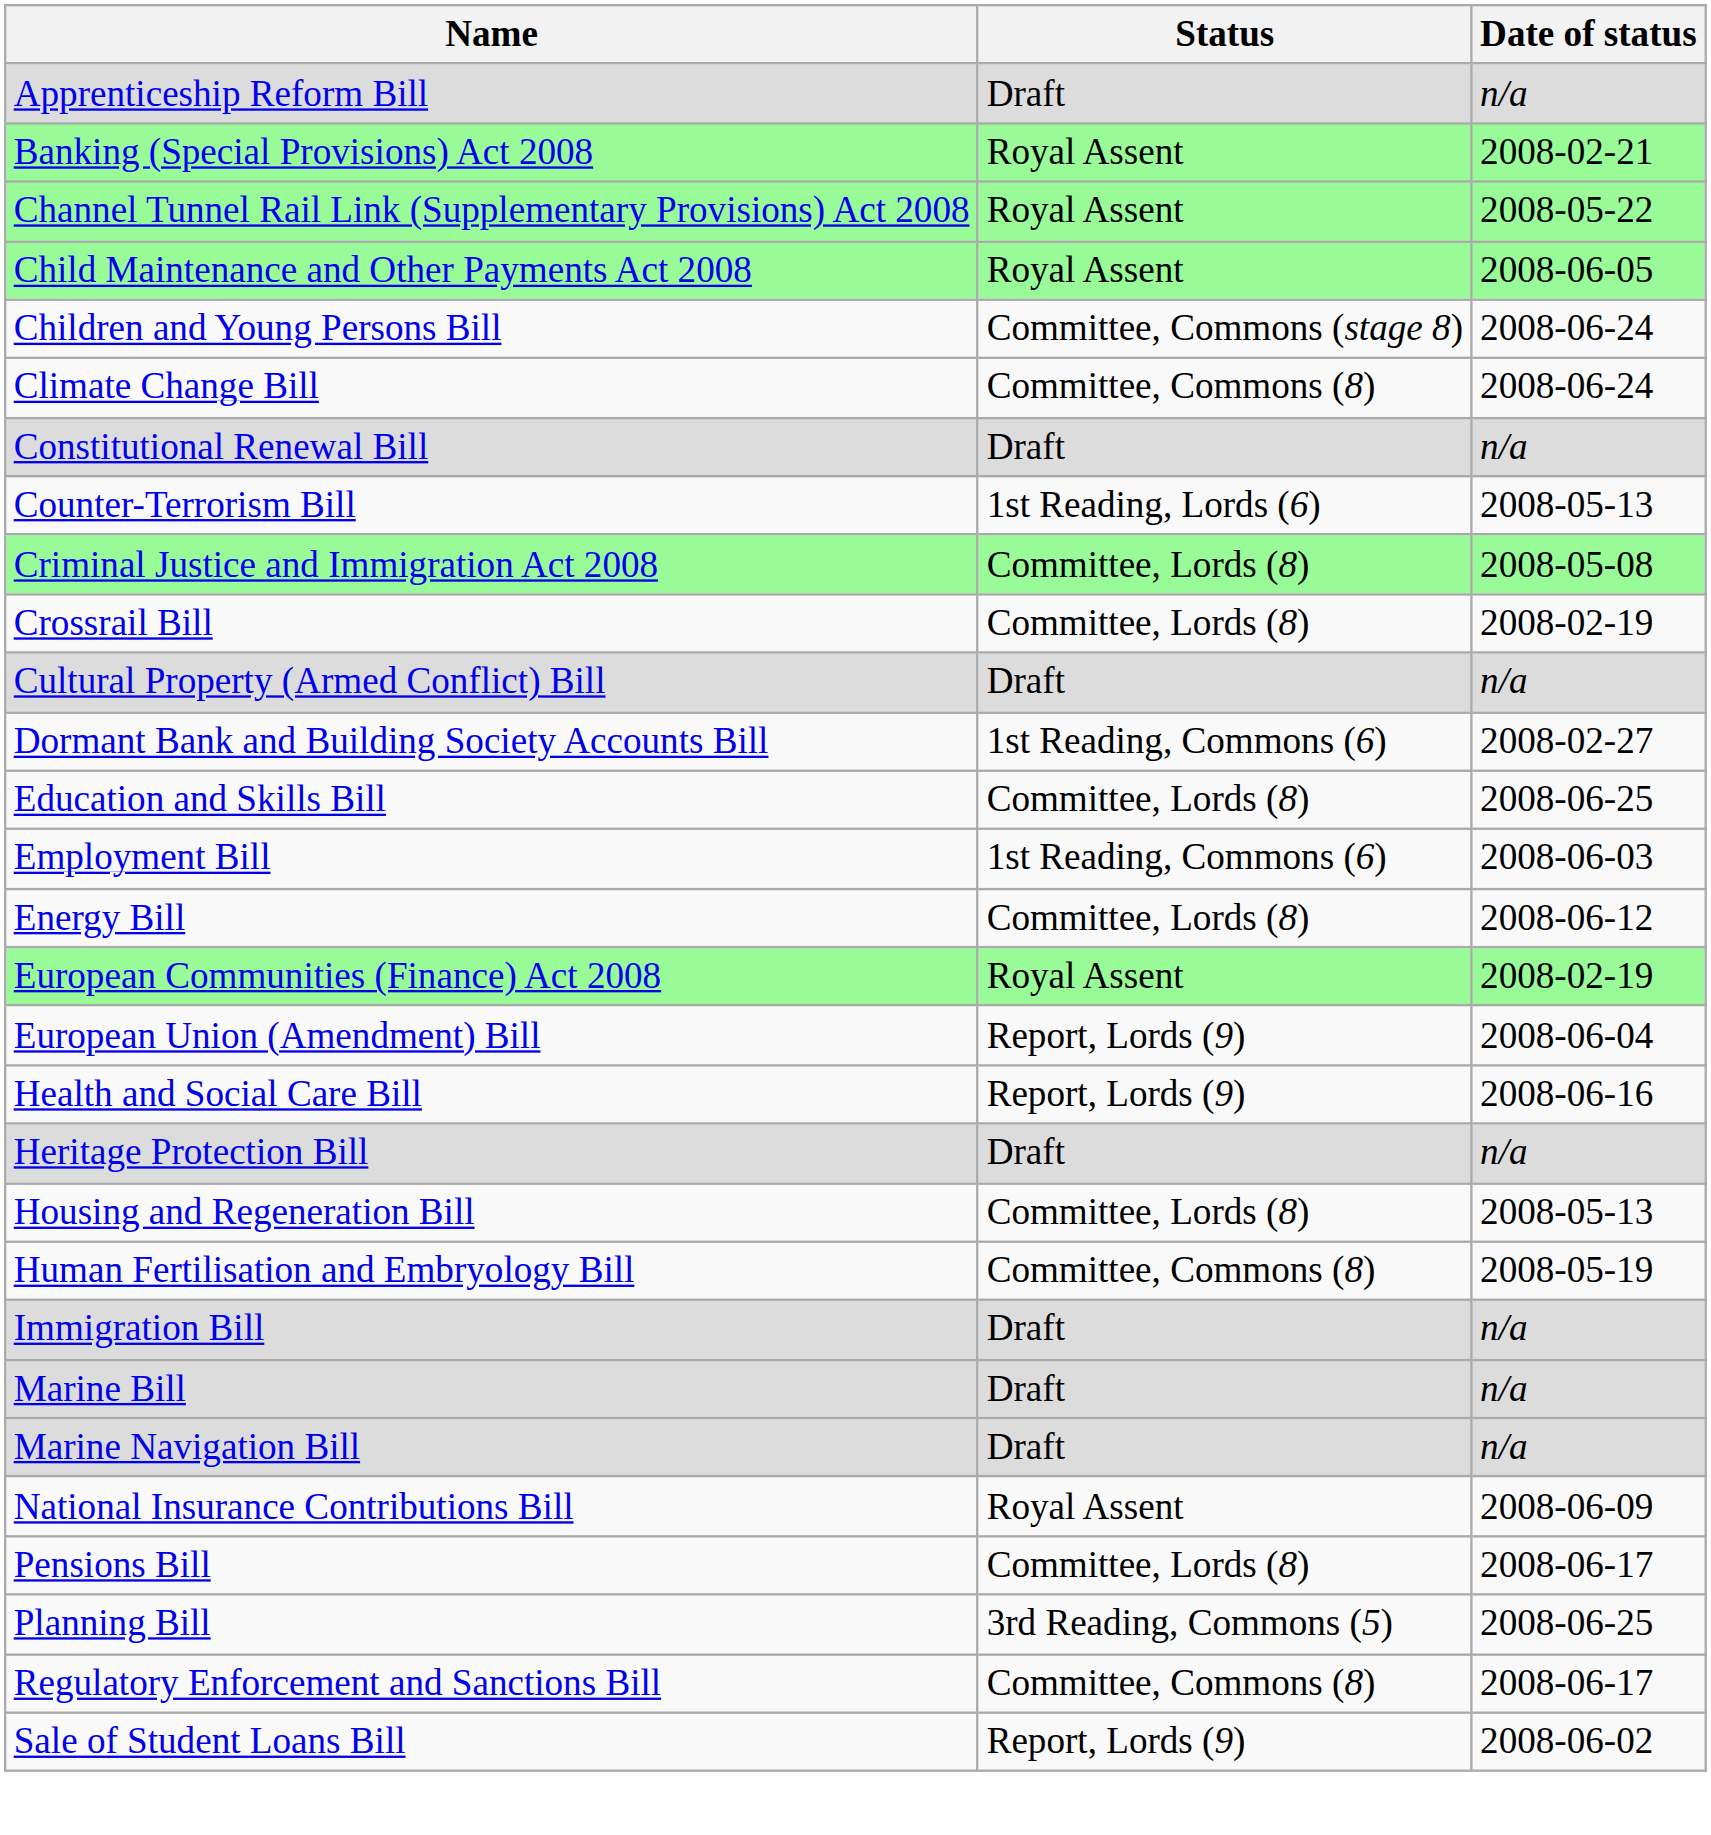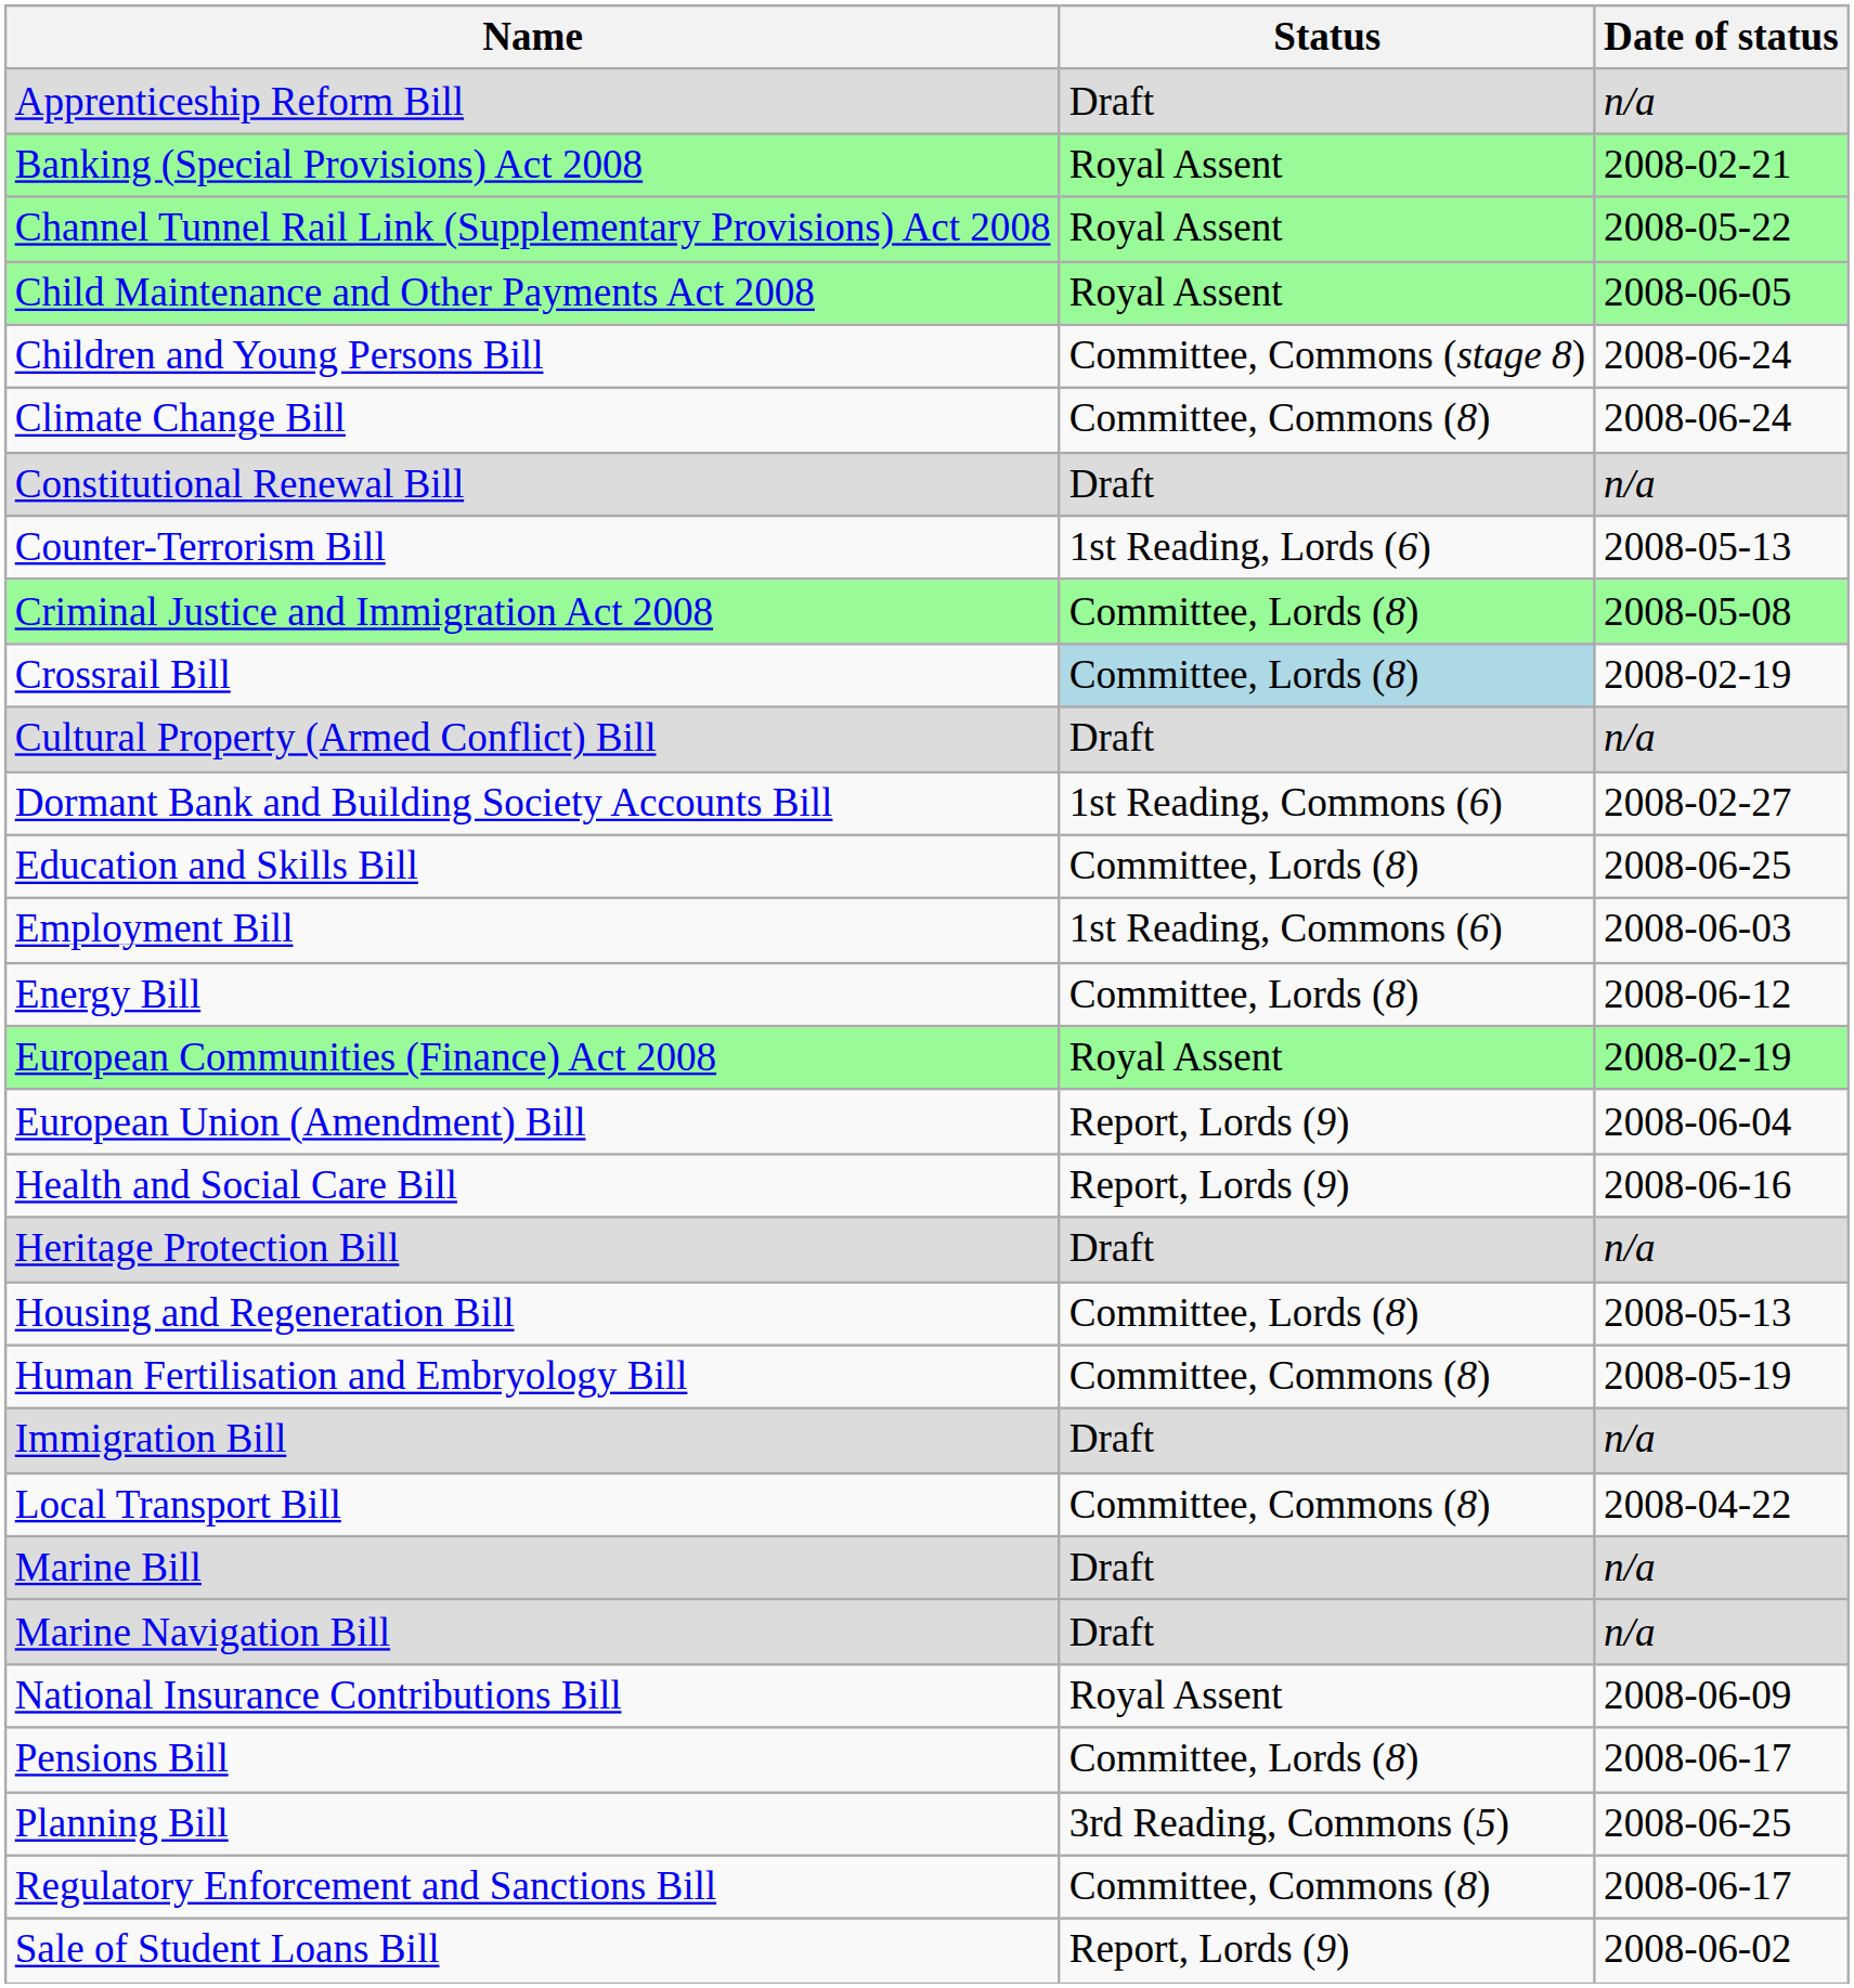Crossrail Bill | Status: no background -> lightblue background
+ row: Local Transport Bill | Committee, Commons (8) | 2008-04-22
